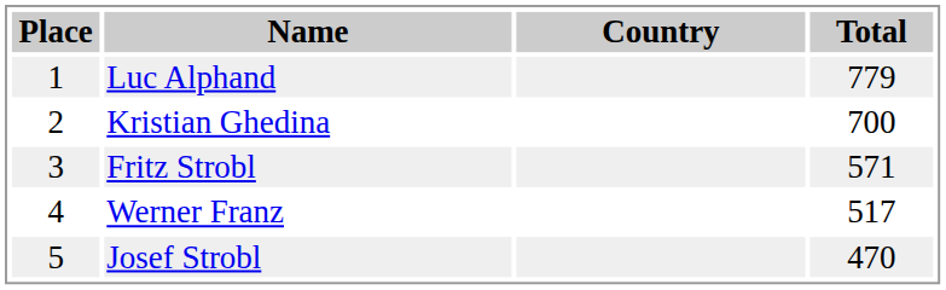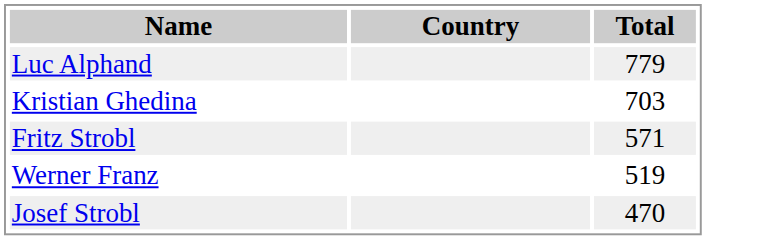- column: Place | 1 | 2 | 3 | 4 | 5
Kristian Ghedina | Total: 700 -> 703
Werner Franz | Total: 517 -> 519
